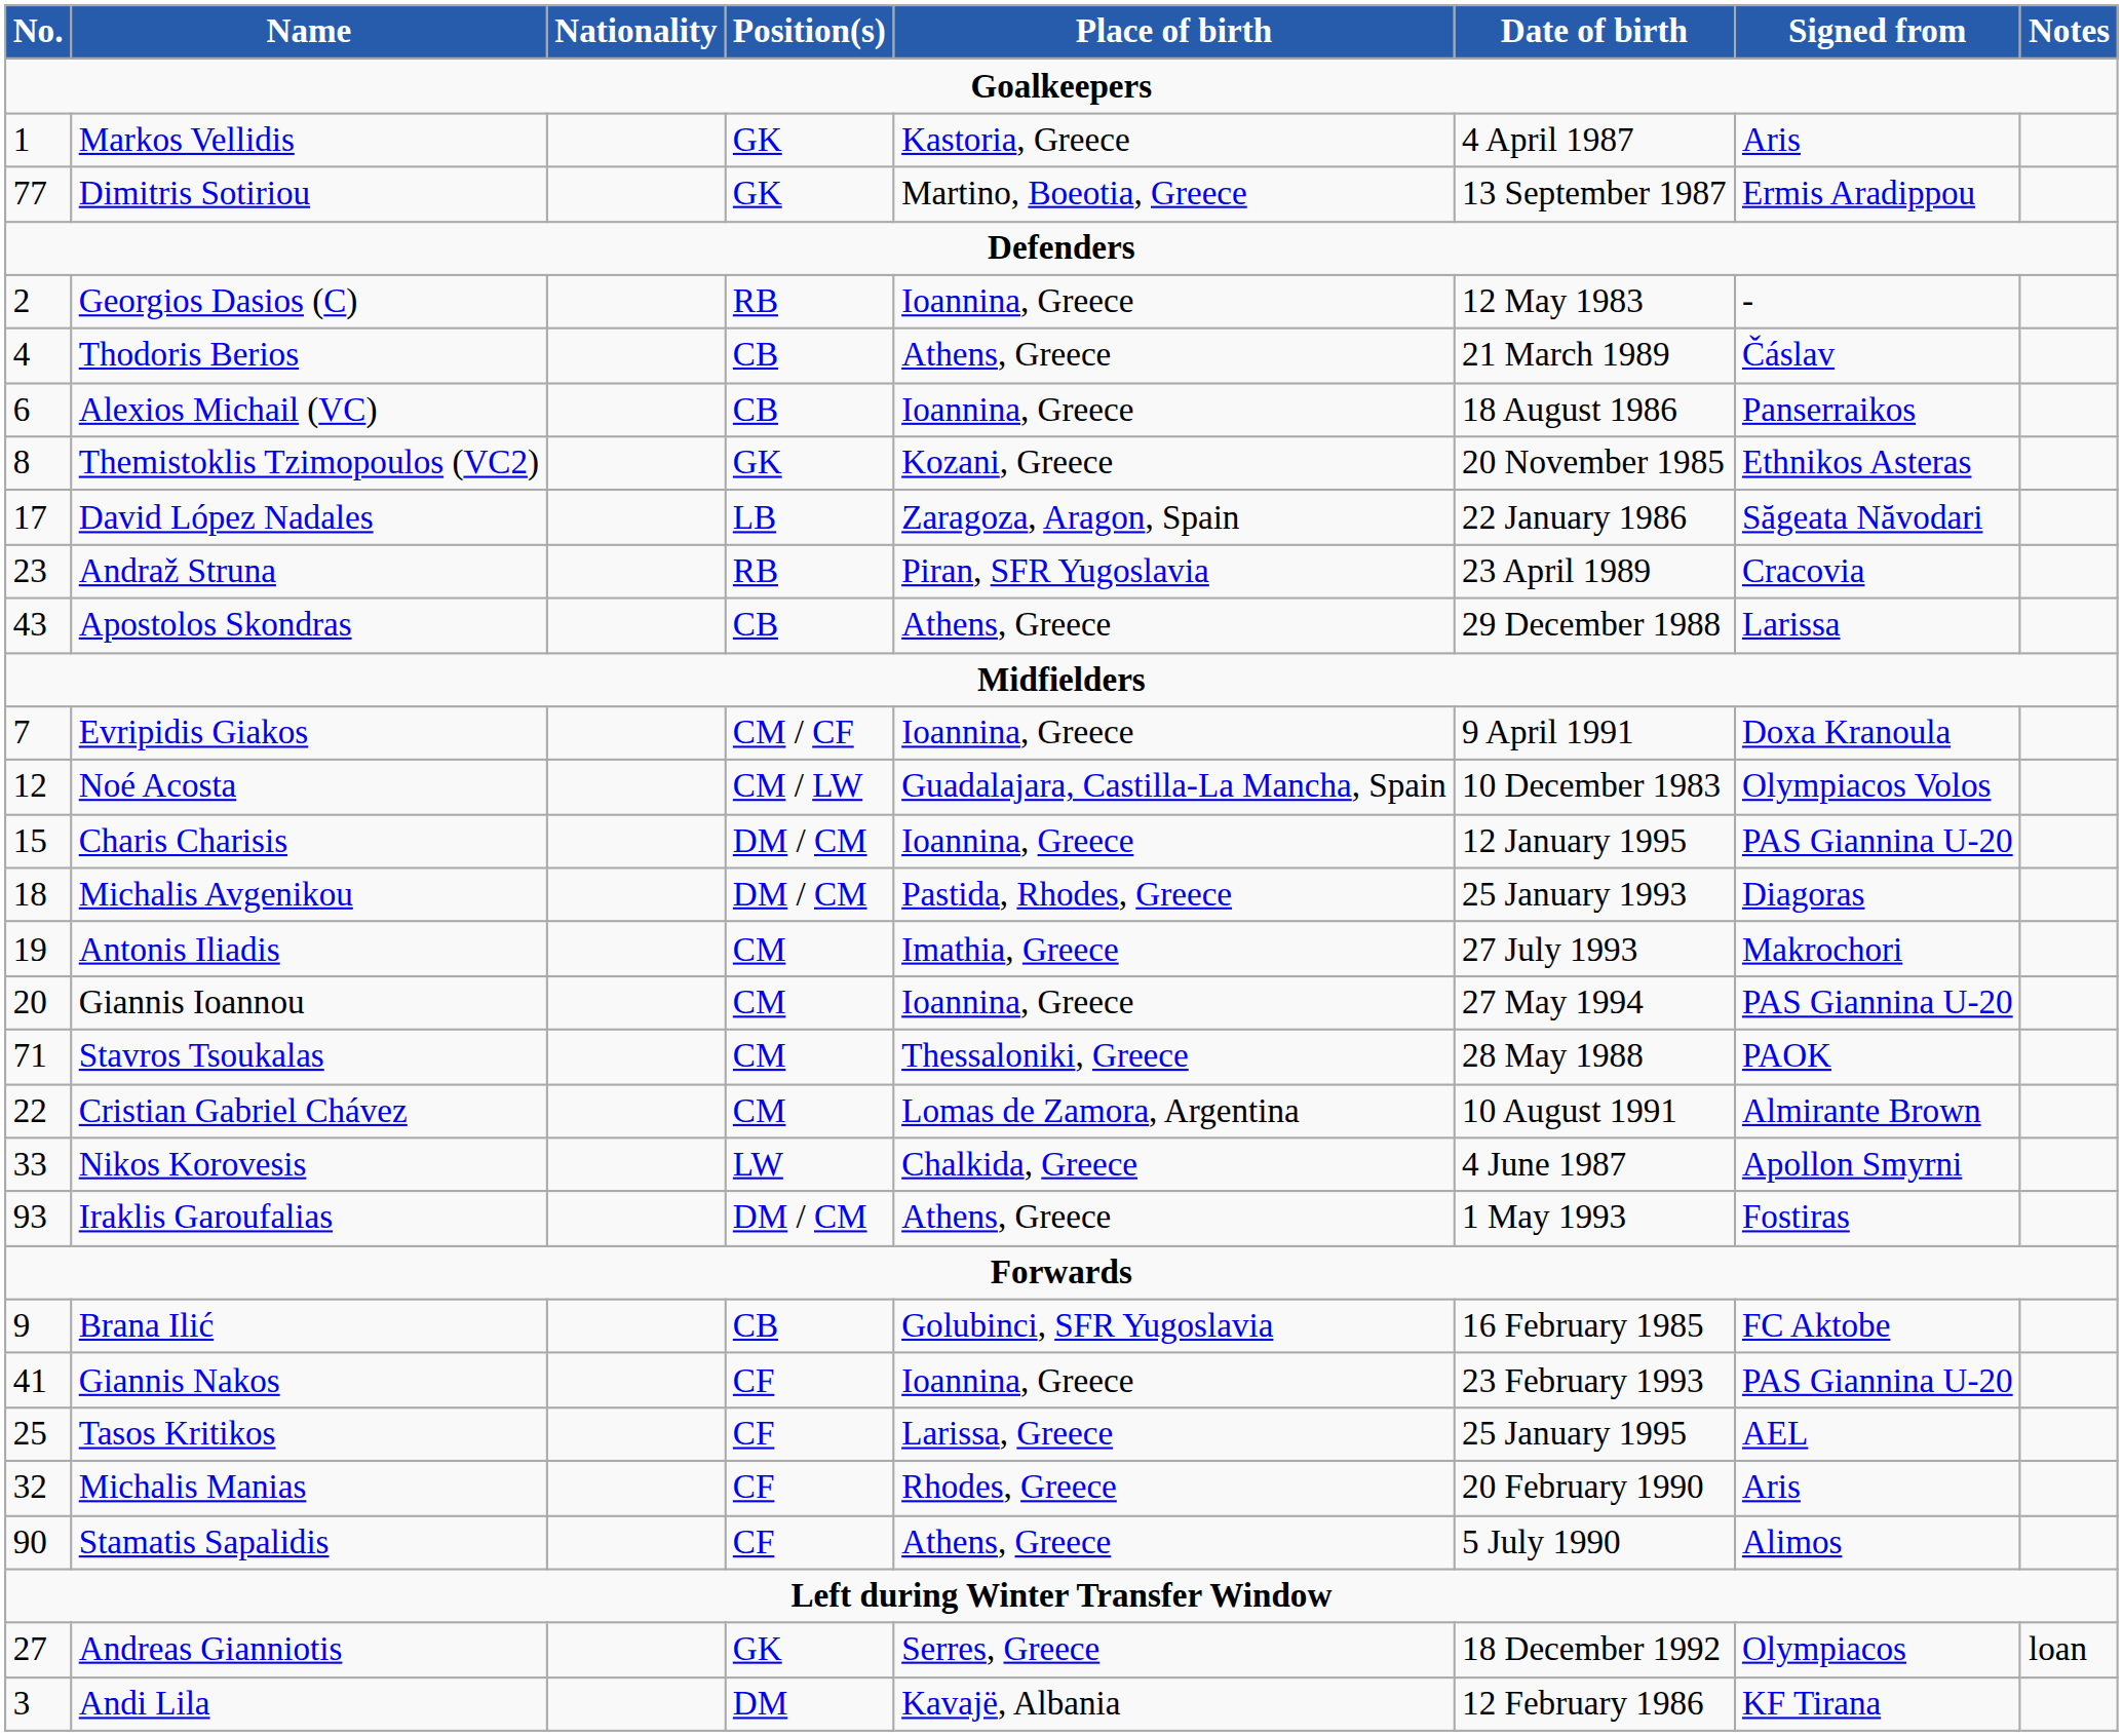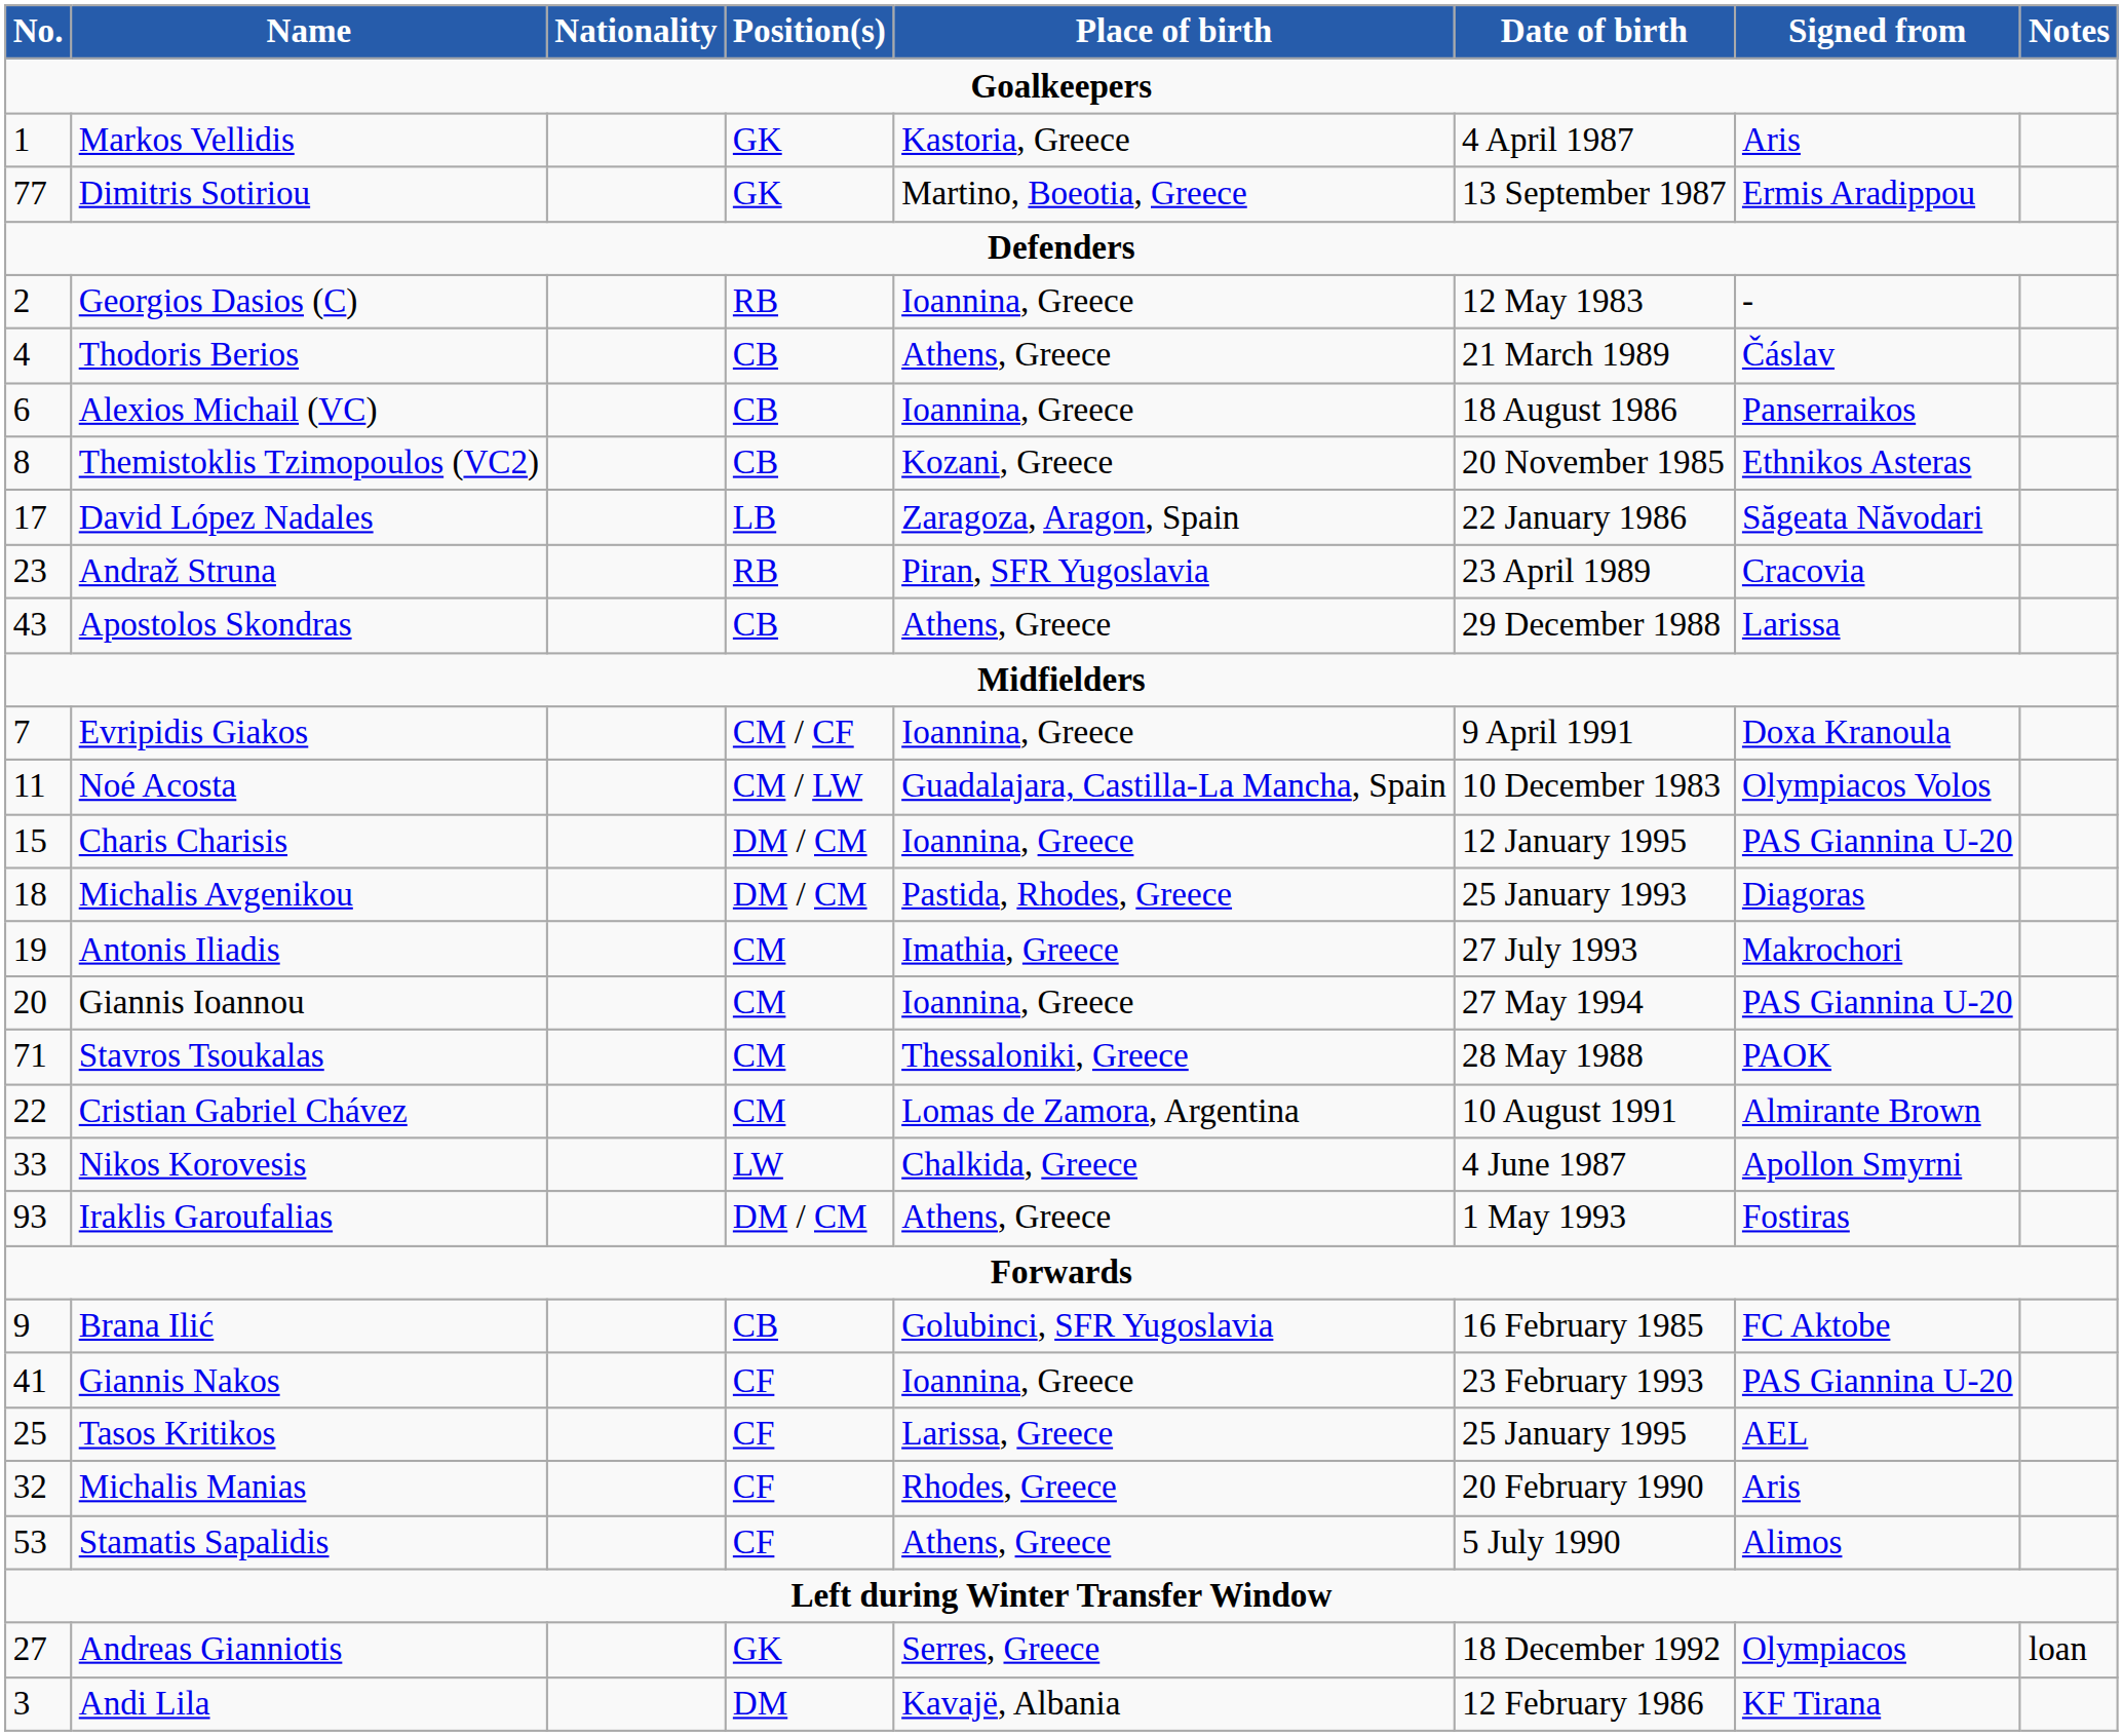Themistoklis Tzimopoulos (VC2) | Position(s): GK -> CB
Noé Acosta | No.: 12 -> 11
Stamatis Sapalidis | No.: 90 -> 53
